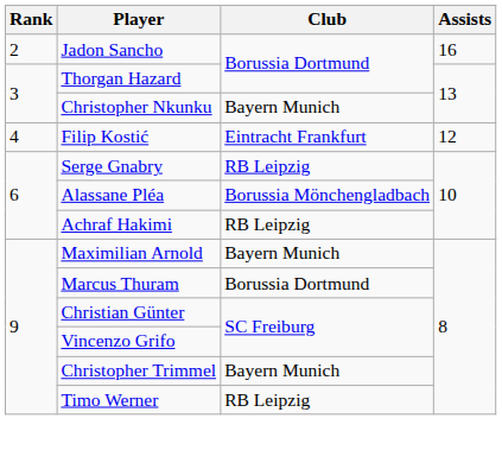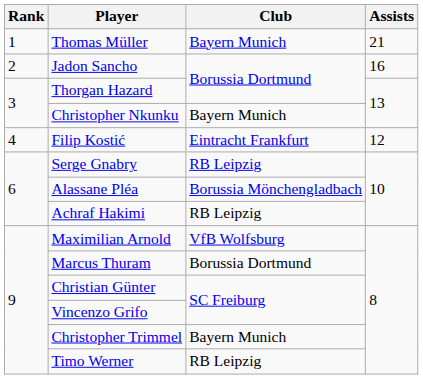+ row: 1 | Thomas Müller | Bayern Munich | 21
Maximilian Arnold | Club: Bayern Munich -> VfB Wolfsburg
